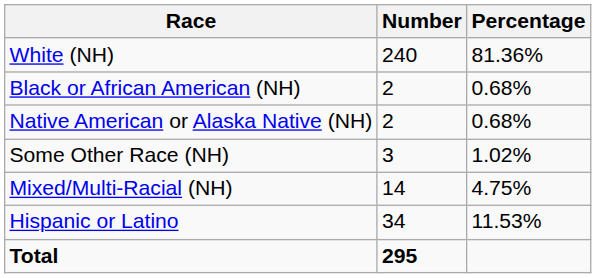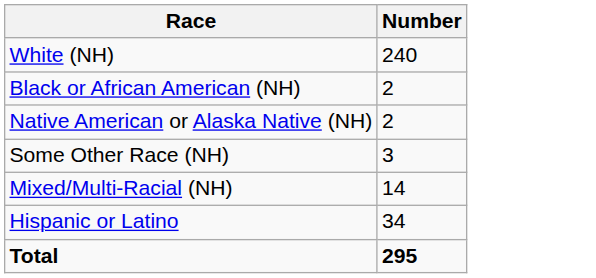- column: Percentage | 81.36% | 0.68% | 0.68% | 1.02% | 4.75% | 11.53%
